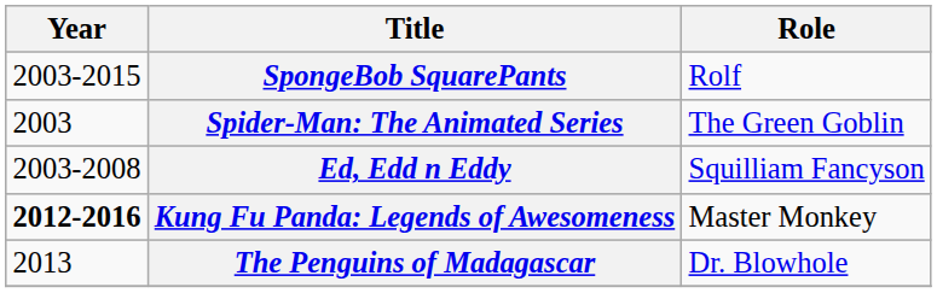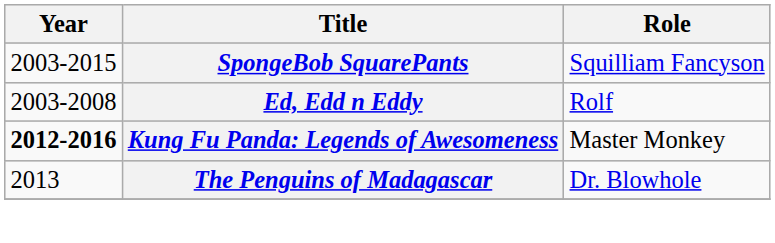SpongeBob SquarePants | Role: Rolf -> Squilliam Fancyson
- row: 2003 | Spider-Man: The Animated Series | The Green Goblin
Ed, Edd n Eddy | Role: Squilliam Fancyson -> Rolf
